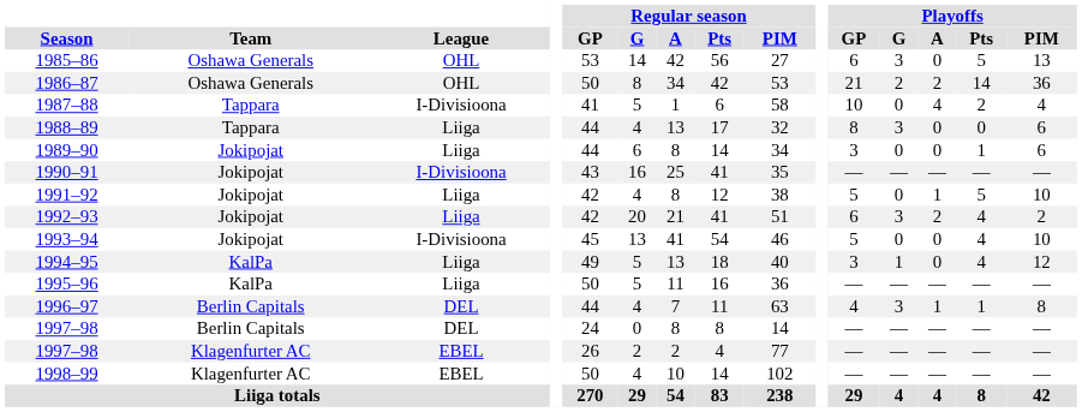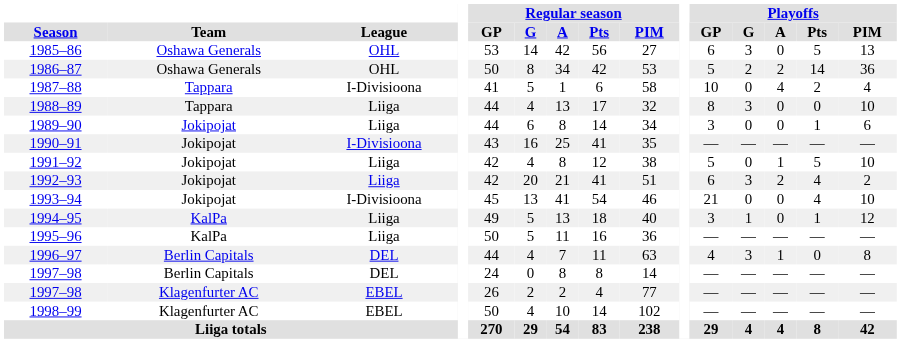1986–87 | Playoffs / GP: 21 -> 5
1988–89 | Playoffs / PIM: 6 -> 10
1993–94 | Playoffs / GP: 5 -> 21
1994–95 | Playoffs / Pts: 4 -> 1
1996–97 | Playoffs / Pts: 1 -> 0
